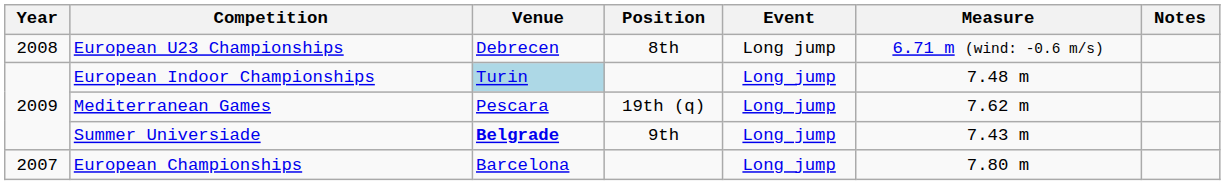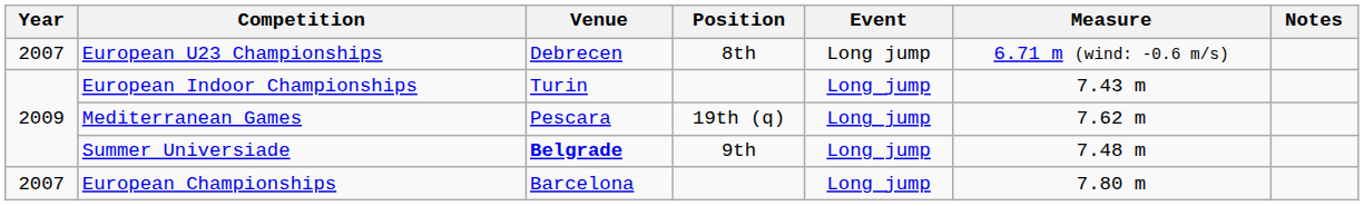European U23 Championships | Year: 2008 -> 2007
European Indoor Championships | Venue: lightblue background -> no background
European Indoor Championships | Measure: 7.48 m -> 7.43 m
Summer Universiade | Measure: 7.43 m -> 7.48 m
